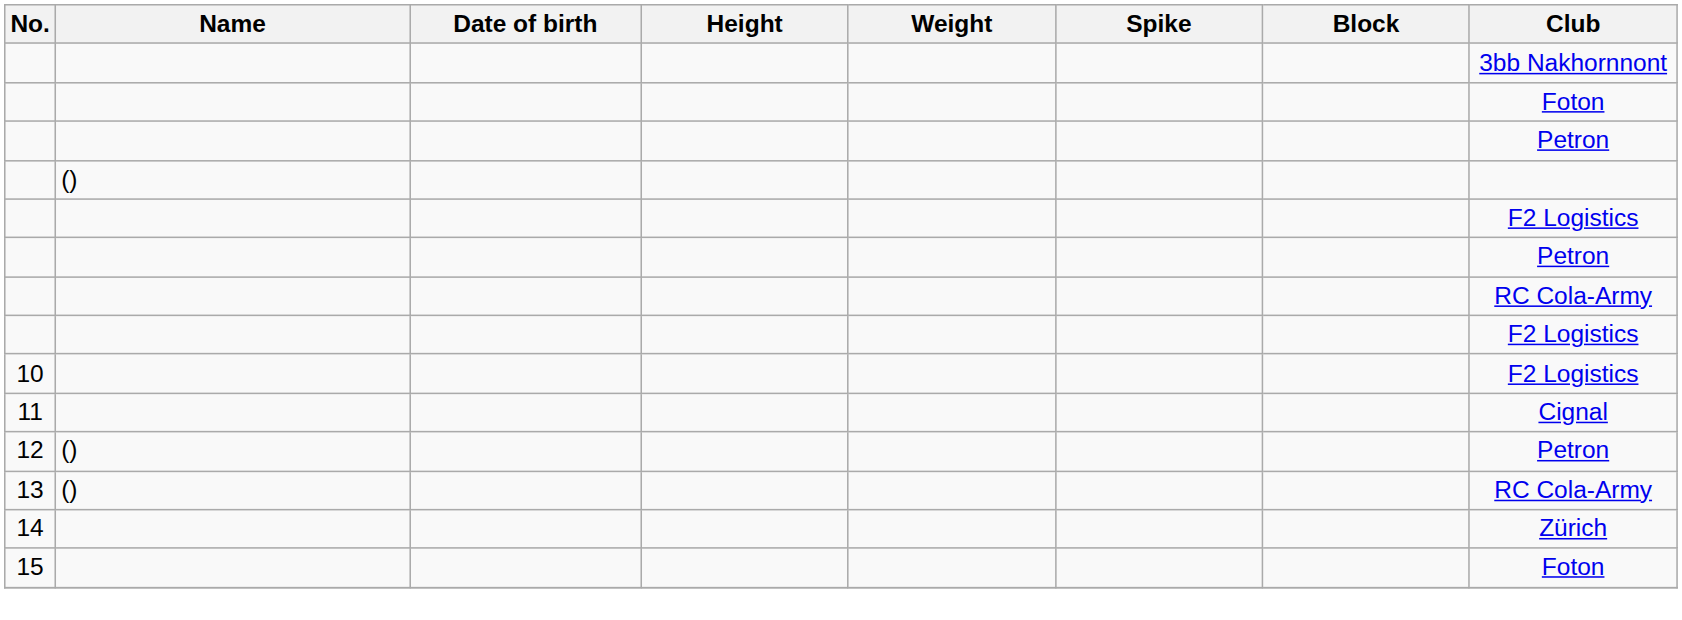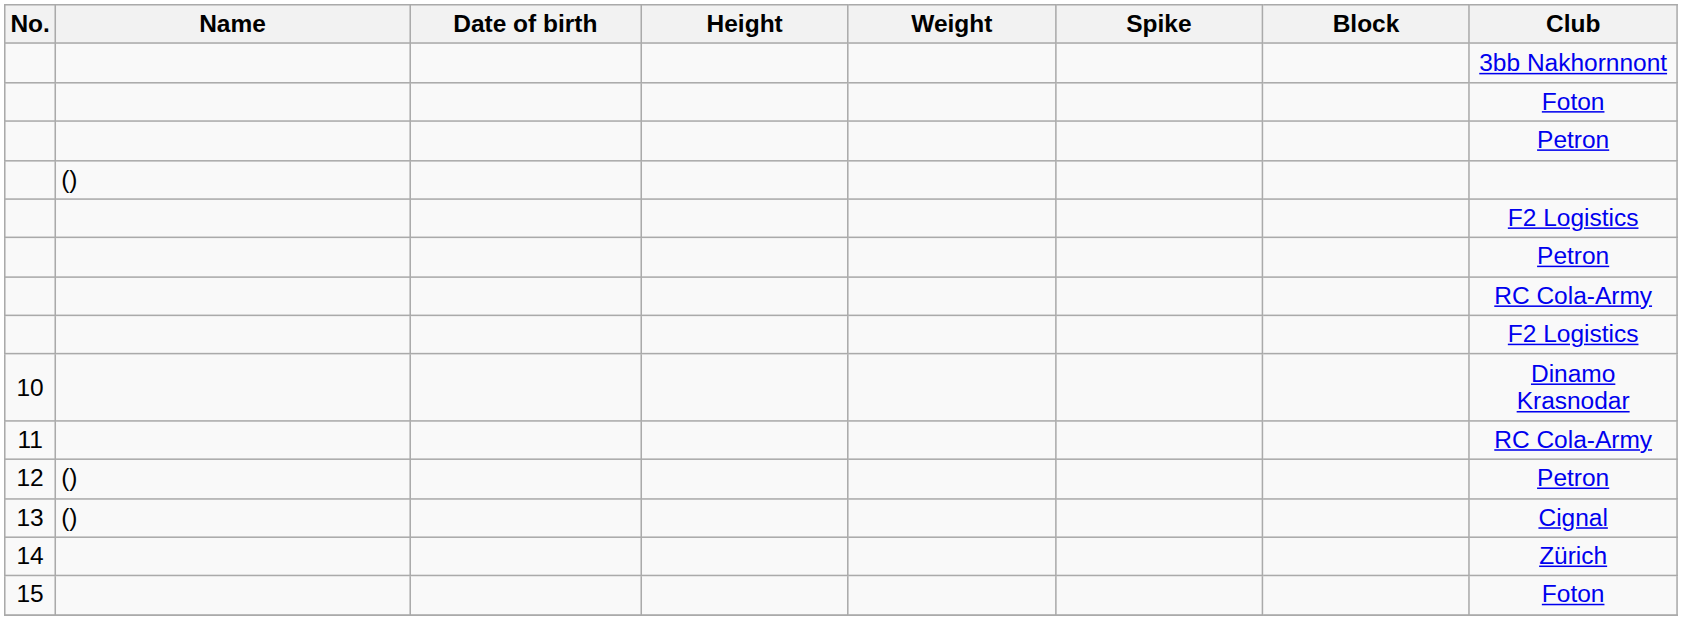10 | Club: F2 Logistics -> Dinamo Krasnodar
11 | Club: Cignal -> RC Cola-Army
13 | Club: RC Cola-Army -> Cignal
